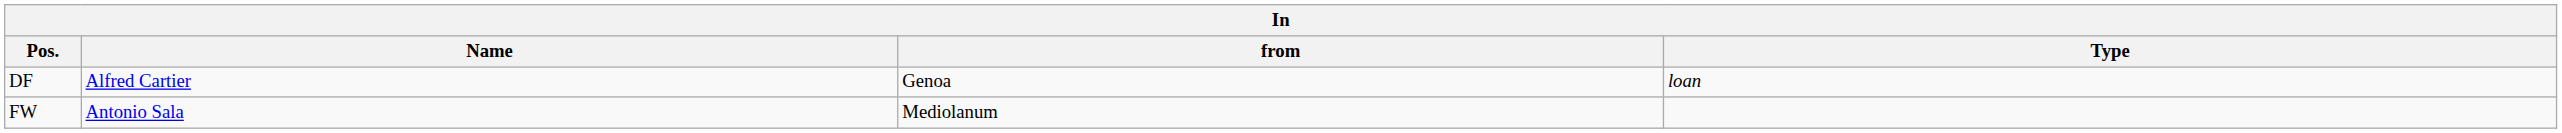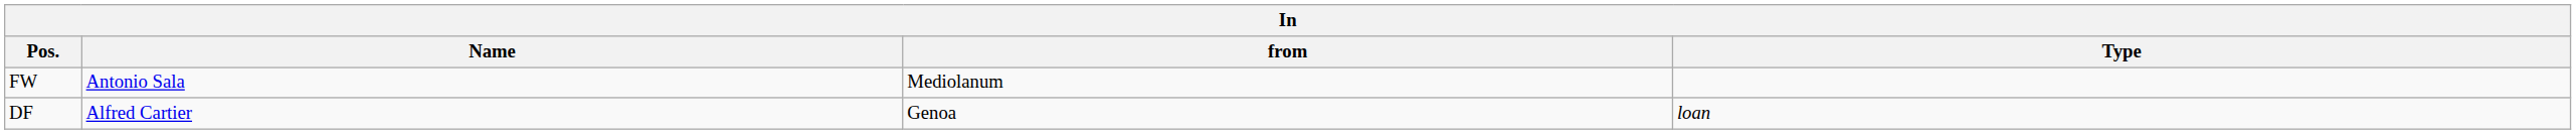rows swapped: DF <-> FW
